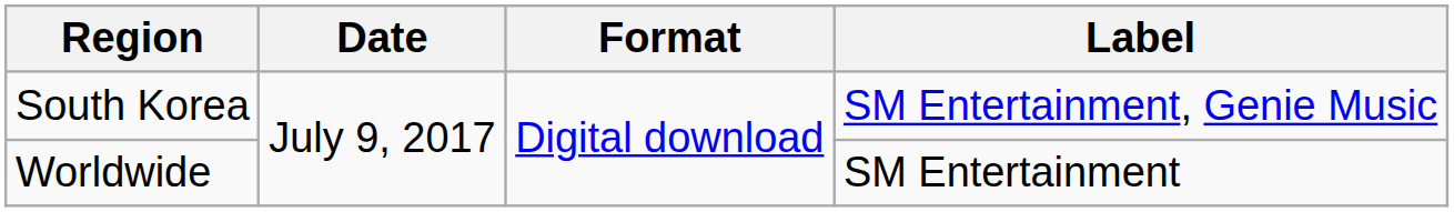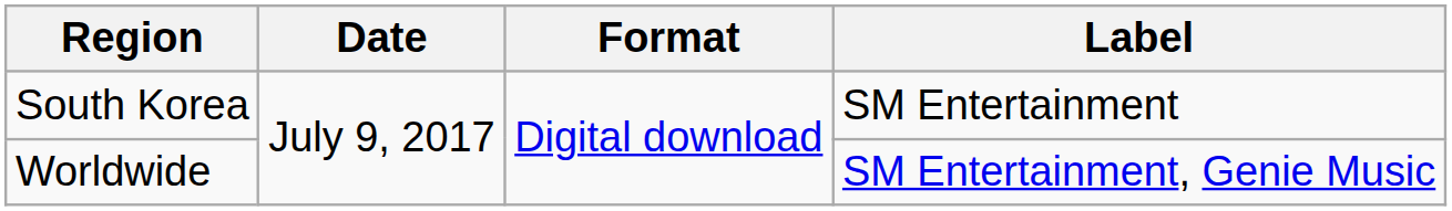South Korea | Label: SM Entertainment, Genie Music -> SM Entertainment
Worldwide | Label: SM Entertainment -> SM Entertainment, Genie Music
